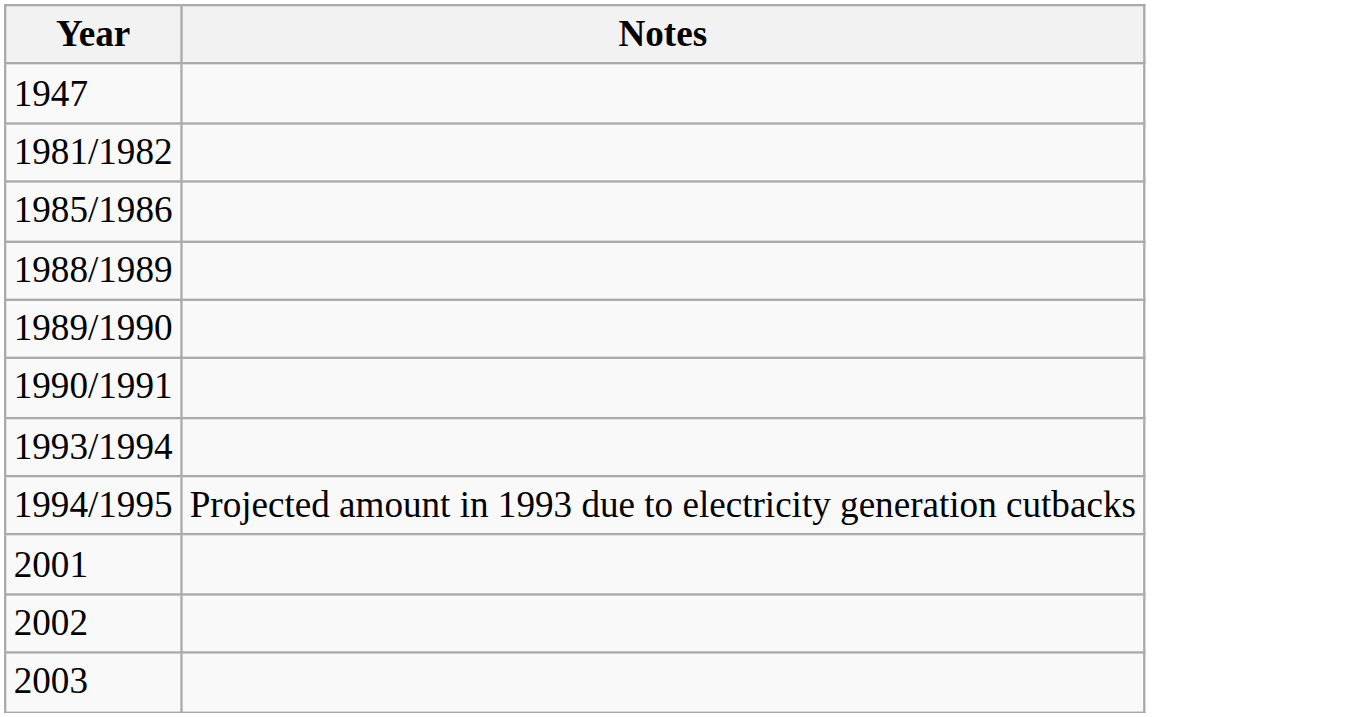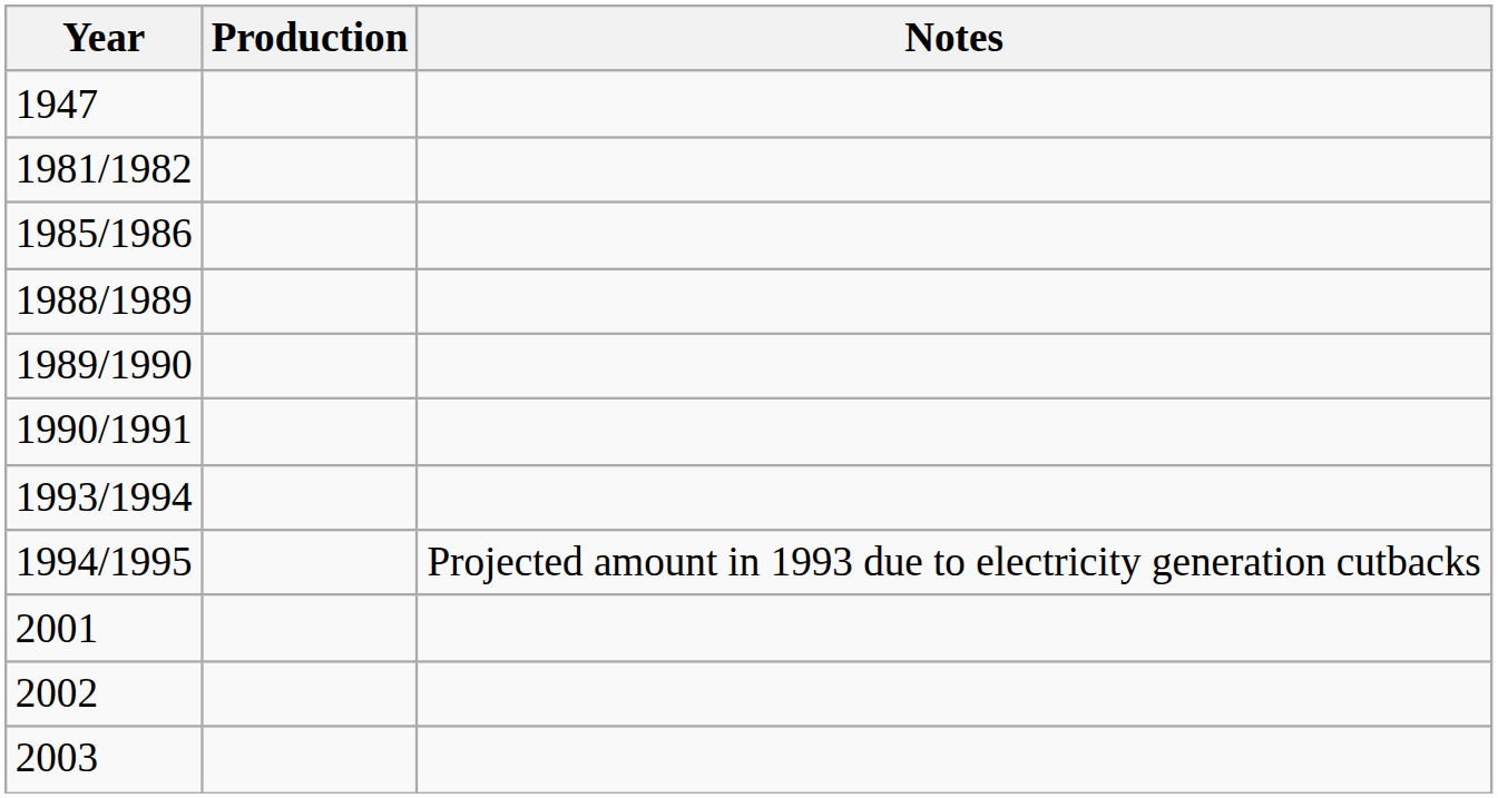+ column: Production
